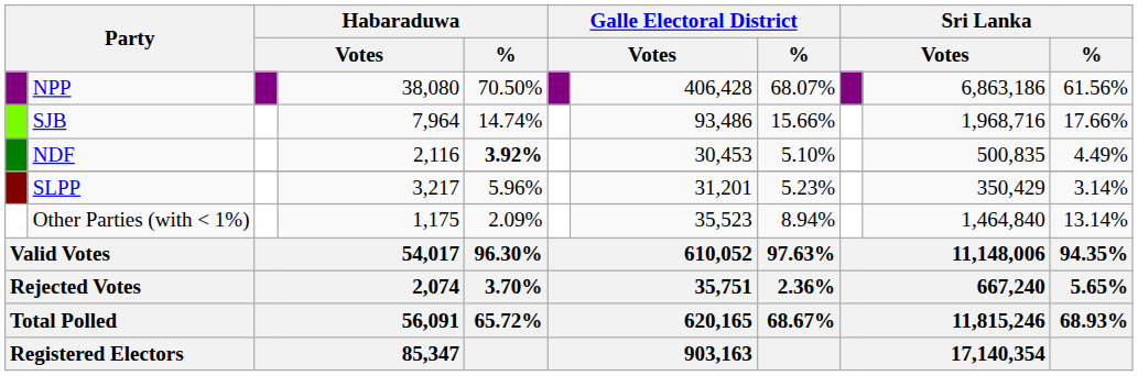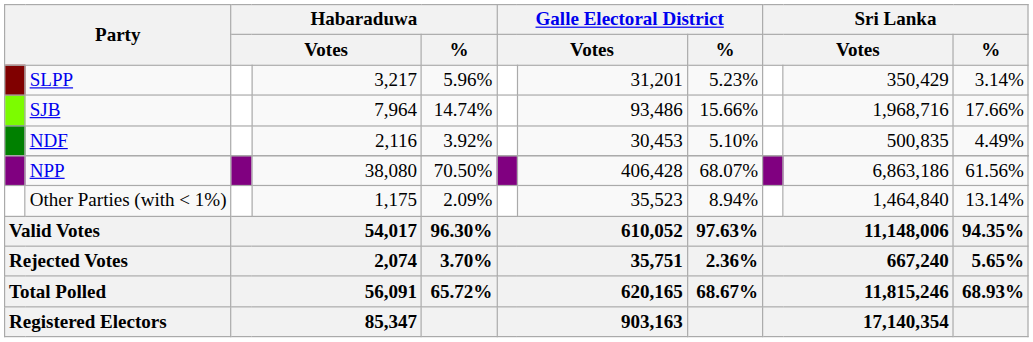rows swapped: NPP <-> SLPP
NDF | Habaraduwa / %: bold -> normal
